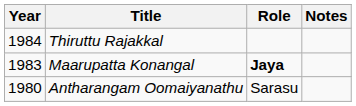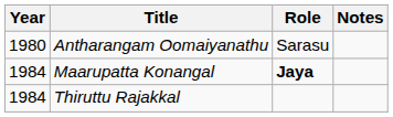rows swapped: Antharangam Oomaiyanathu <-> Thiruttu Rajakkal
Maarupatta Konangal | Year: 1983 -> 1984
